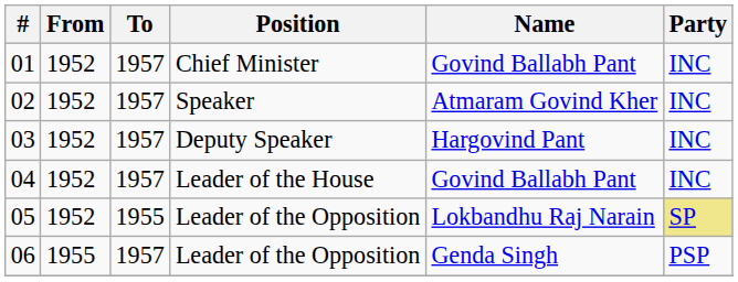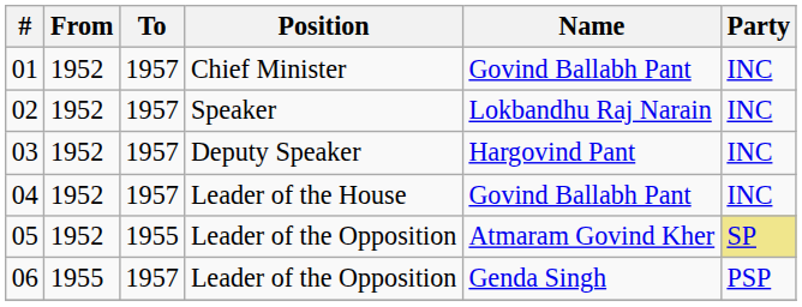02 | Name: Atmaram Govind Kher -> Lokbandhu Raj Narain
05 | Name: Lokbandhu Raj Narain -> Atmaram Govind Kher
